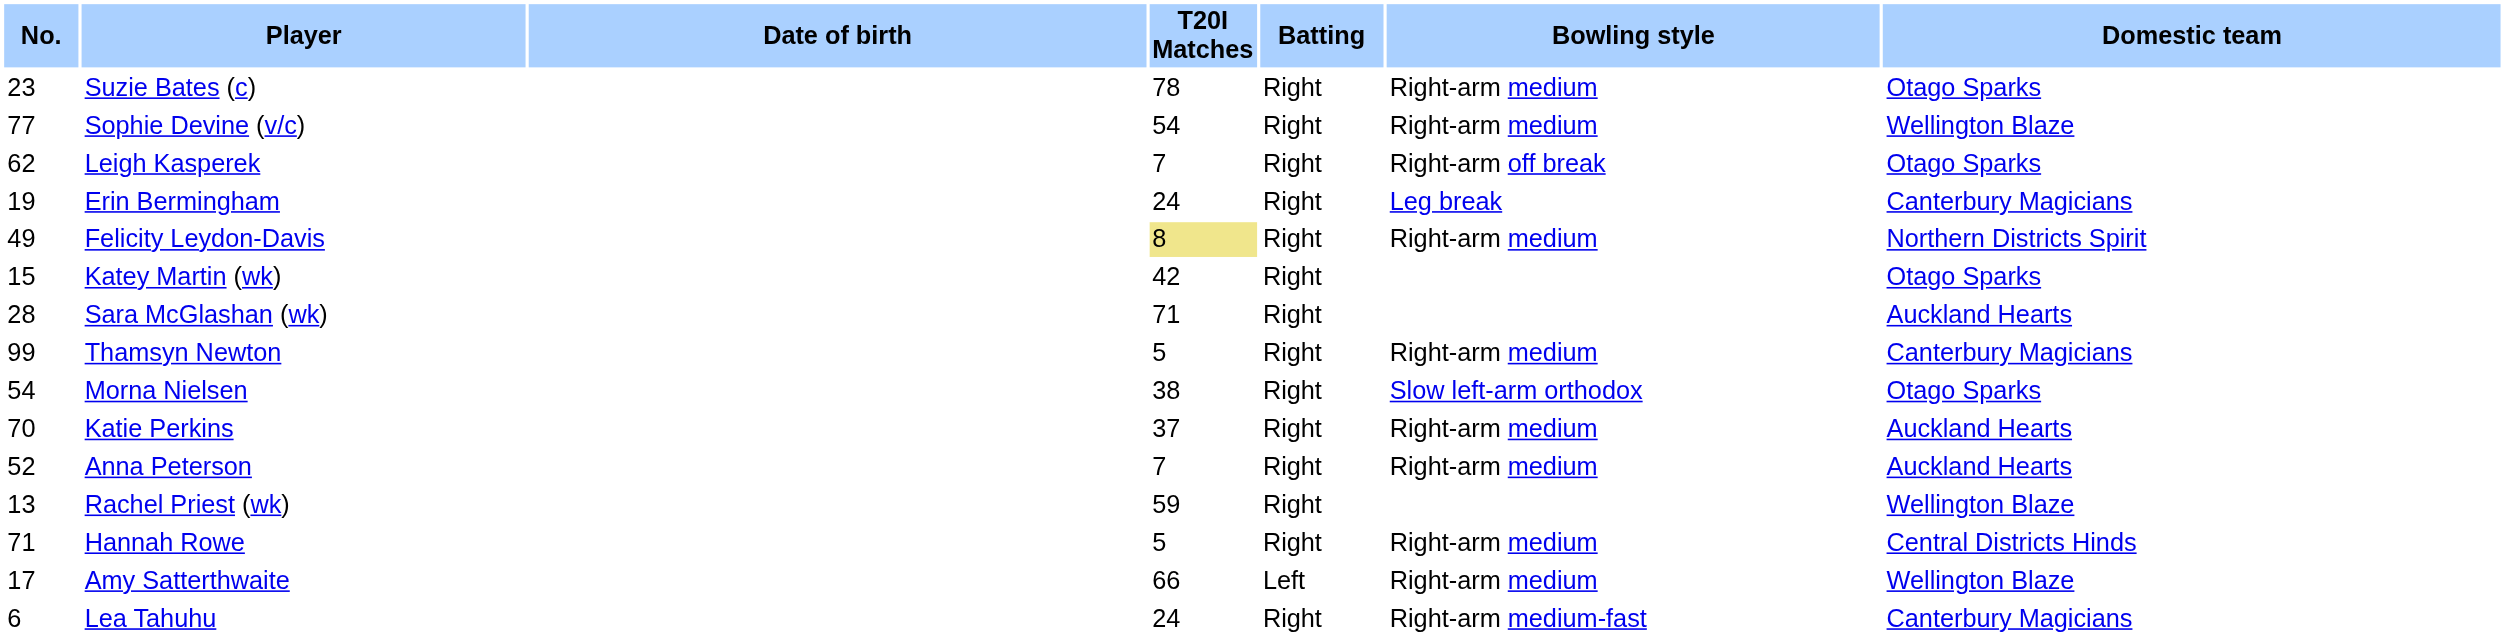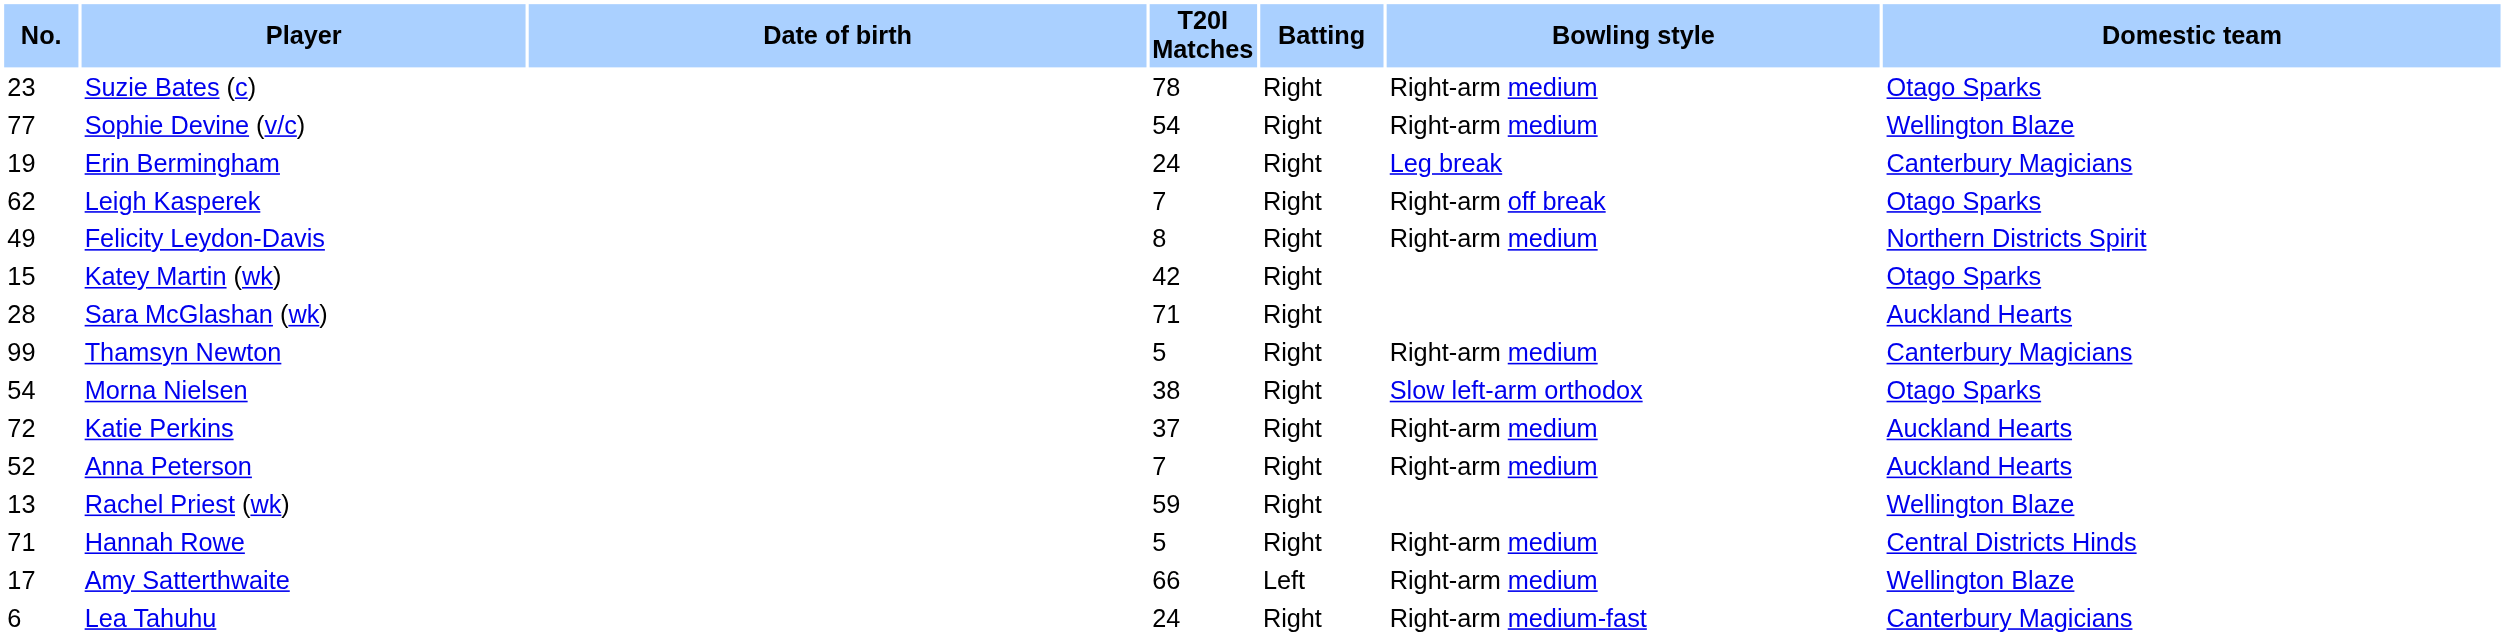rows swapped: Erin Bermingham <-> Leigh Kasperek
Felicity Leydon-Davis | T20I Matches: khaki background -> no background
Katie Perkins | No.: 70 -> 72
